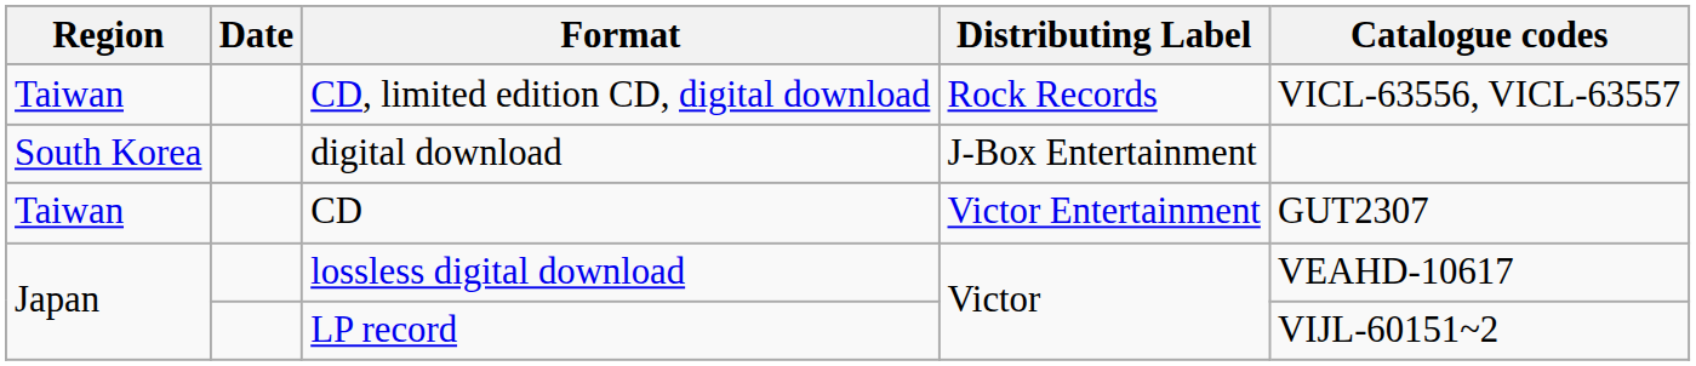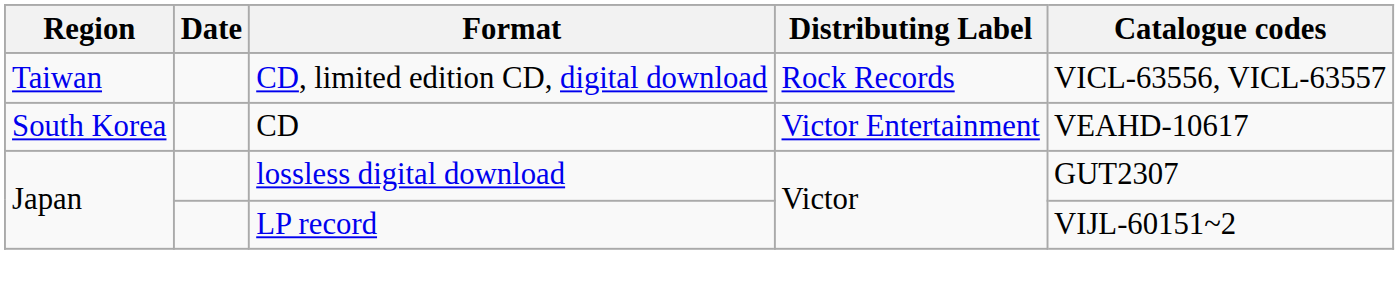- row: South Korea | digital download | J-Box Entertainment
CD | Region: Taiwan -> South Korea
CD | Catalogue codes: GUT2307 -> VEAHD-10617
lossless digital download | Catalogue codes: VEAHD-10617 -> GUT2307
